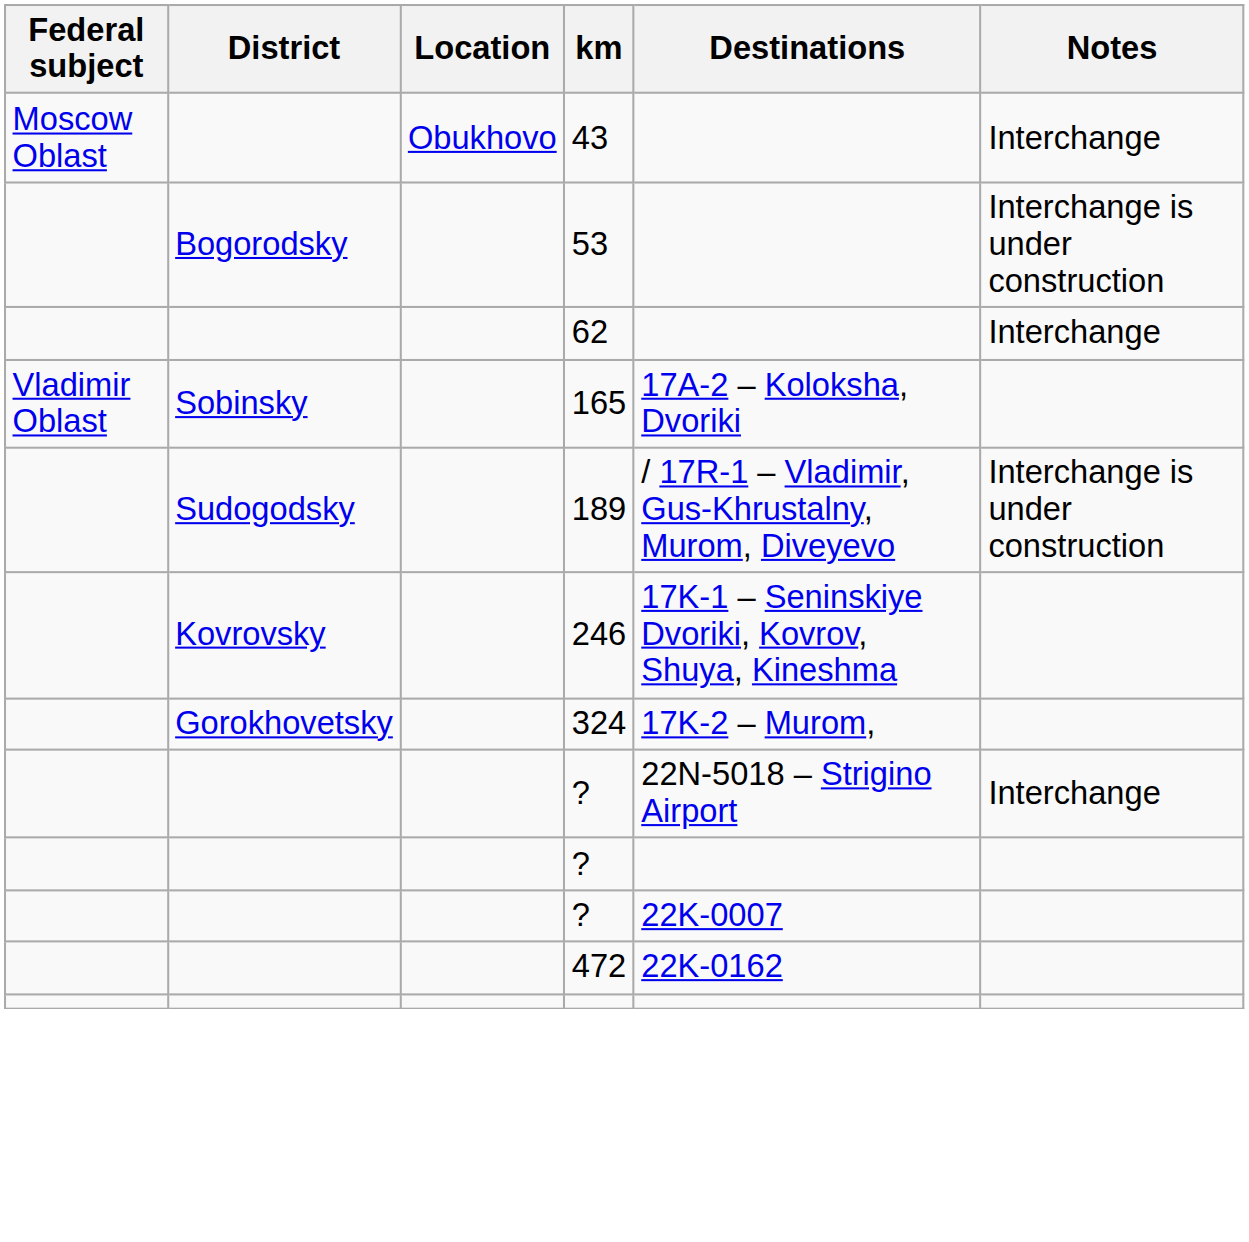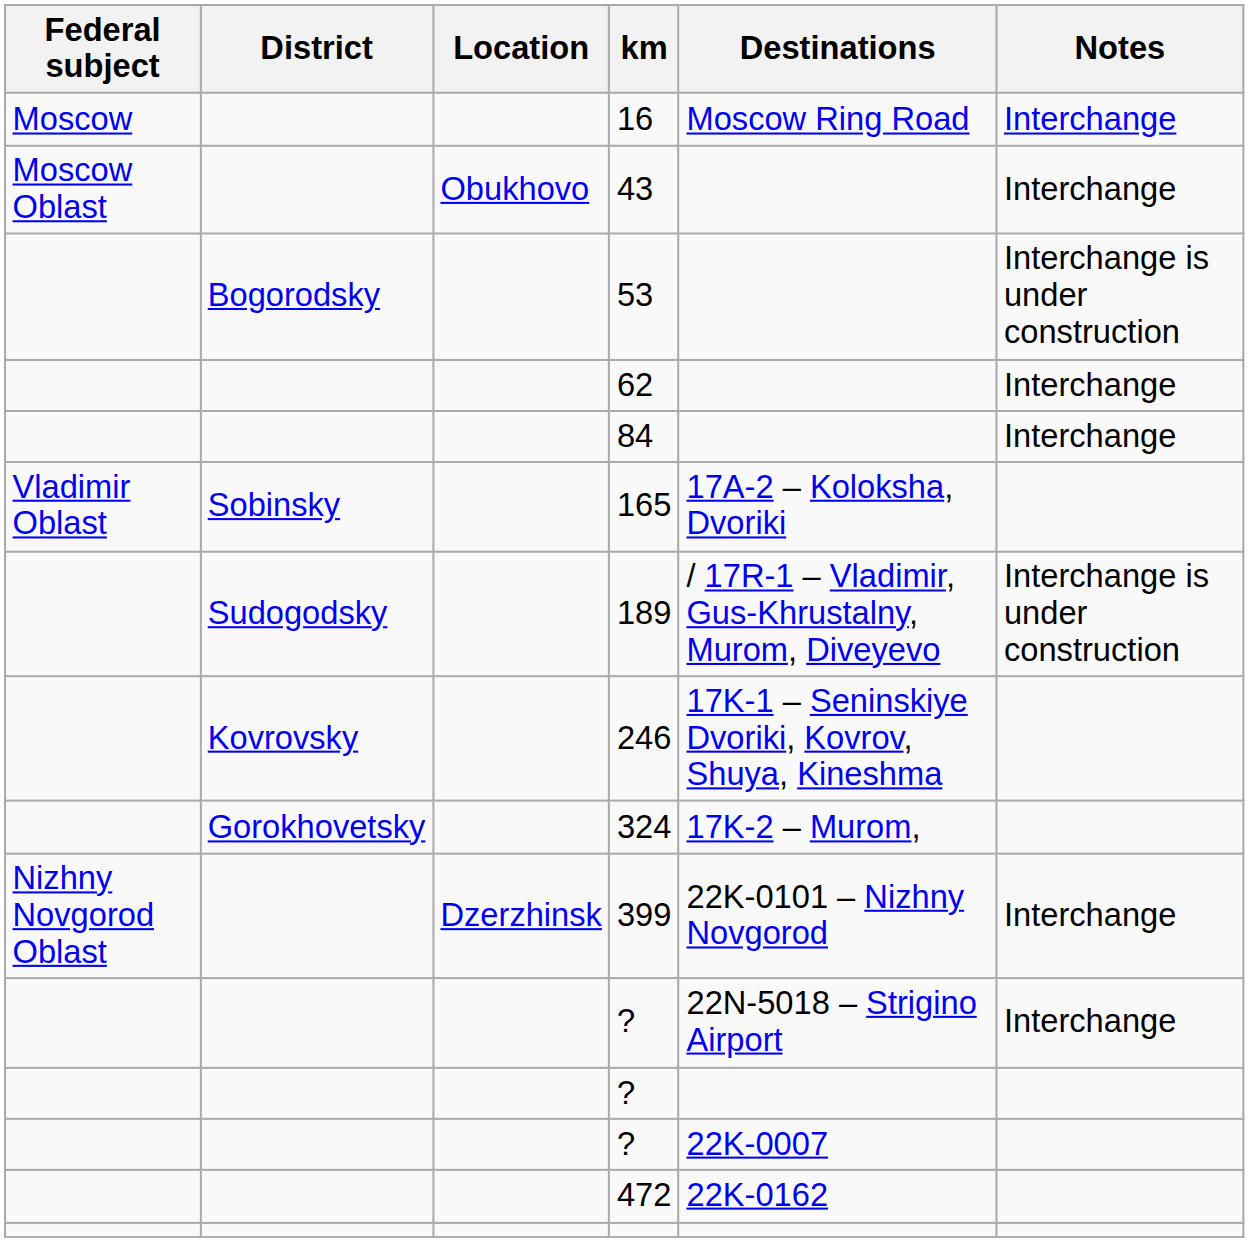+ row: Moscow | 16 | Moscow Ring Road | Interchange
+ row: 84 | Interchange
+ row: Nizhny Novgorod Oblast | Dzerzhinsk | 399 | 22K-0101 – Nizhny Novgorod | Interchange
